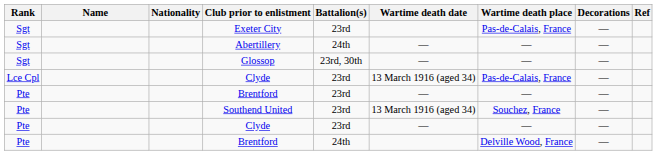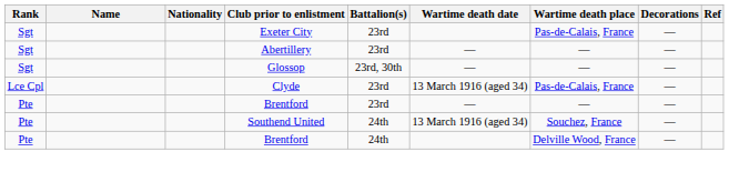Abertillery | Battalion(s): 24th -> 23rd
Southend United | Battalion(s): 23rd -> 24th
- row: Pte | Clyde | 23rd | — | — | —
